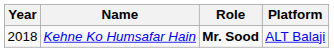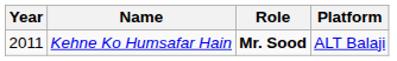Kehne Ko Humsafar Hain | Year: 2018 -> 2011
